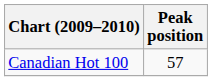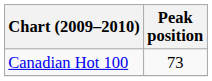Canadian Hot 100 | Peak position: 57 -> 73
